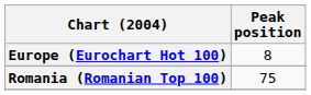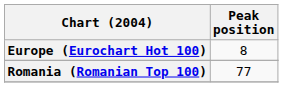Romania (Romanian Top 100) | Peak position: 75 -> 77
